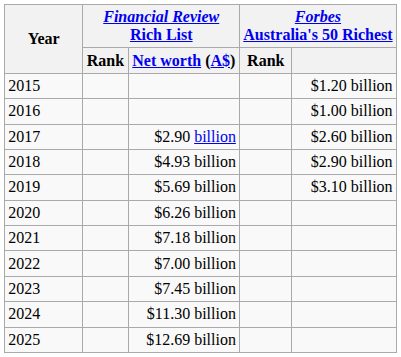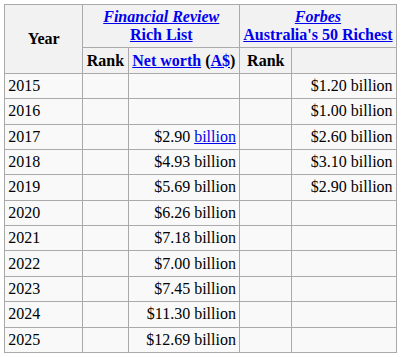$4.93 billion | Forbes Australia's 50 Richest: $2.90 billion -> $3.10 billion
$5.69 billion | Forbes Australia's 50 Richest: $3.10 billion -> $2.90 billion
